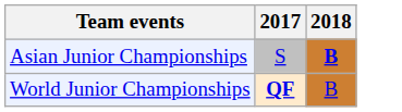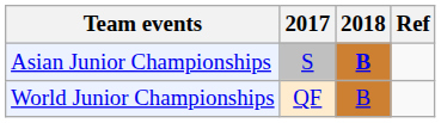+ column: Ref
World Junior Championships | 2017: bold -> normal
